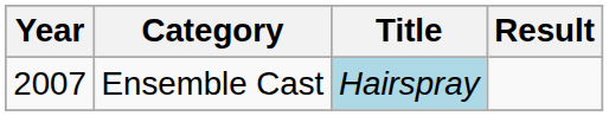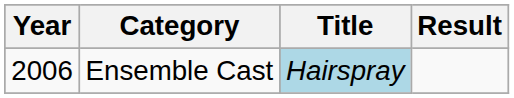Ensemble Cast | Year: 2007 -> 2006
